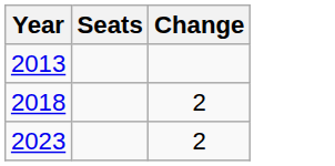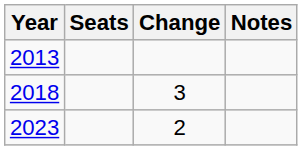+ column: Notes
2018 | Change: 2 -> 3
